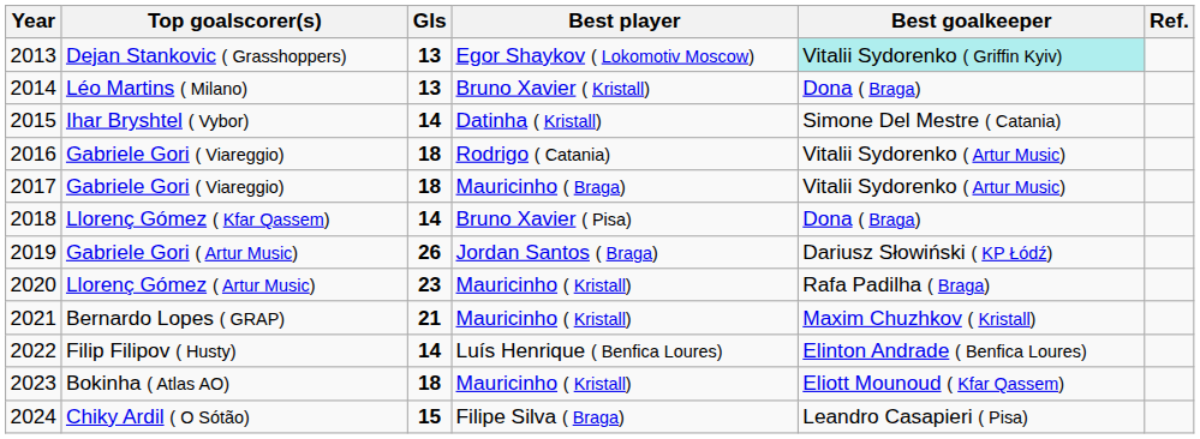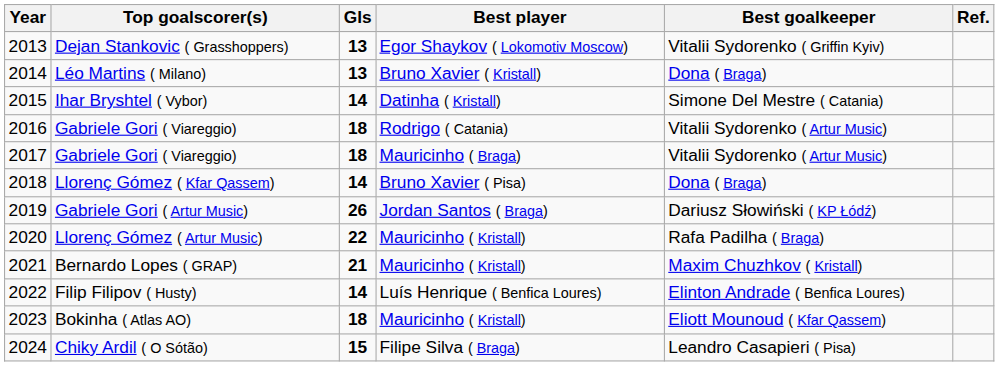Dejan Stankovic ( Grasshoppers) | Best goalkeeper: paleturquoise background -> no background
Llorenç Gómez ( Artur Music) | Gls: 23 -> 22
